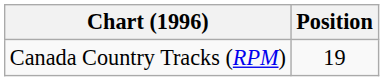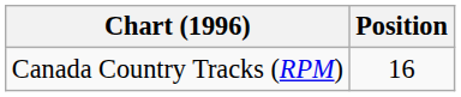Canada Country Tracks (RPM) | Position: 19 -> 16
